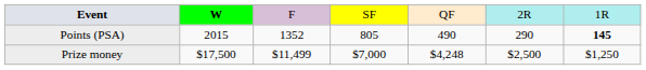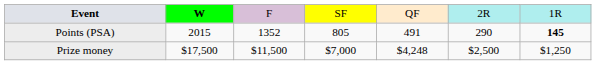Points (PSA) | column 5: 490 -> 491
Prize money | column 3: $11,499 -> $11,500
